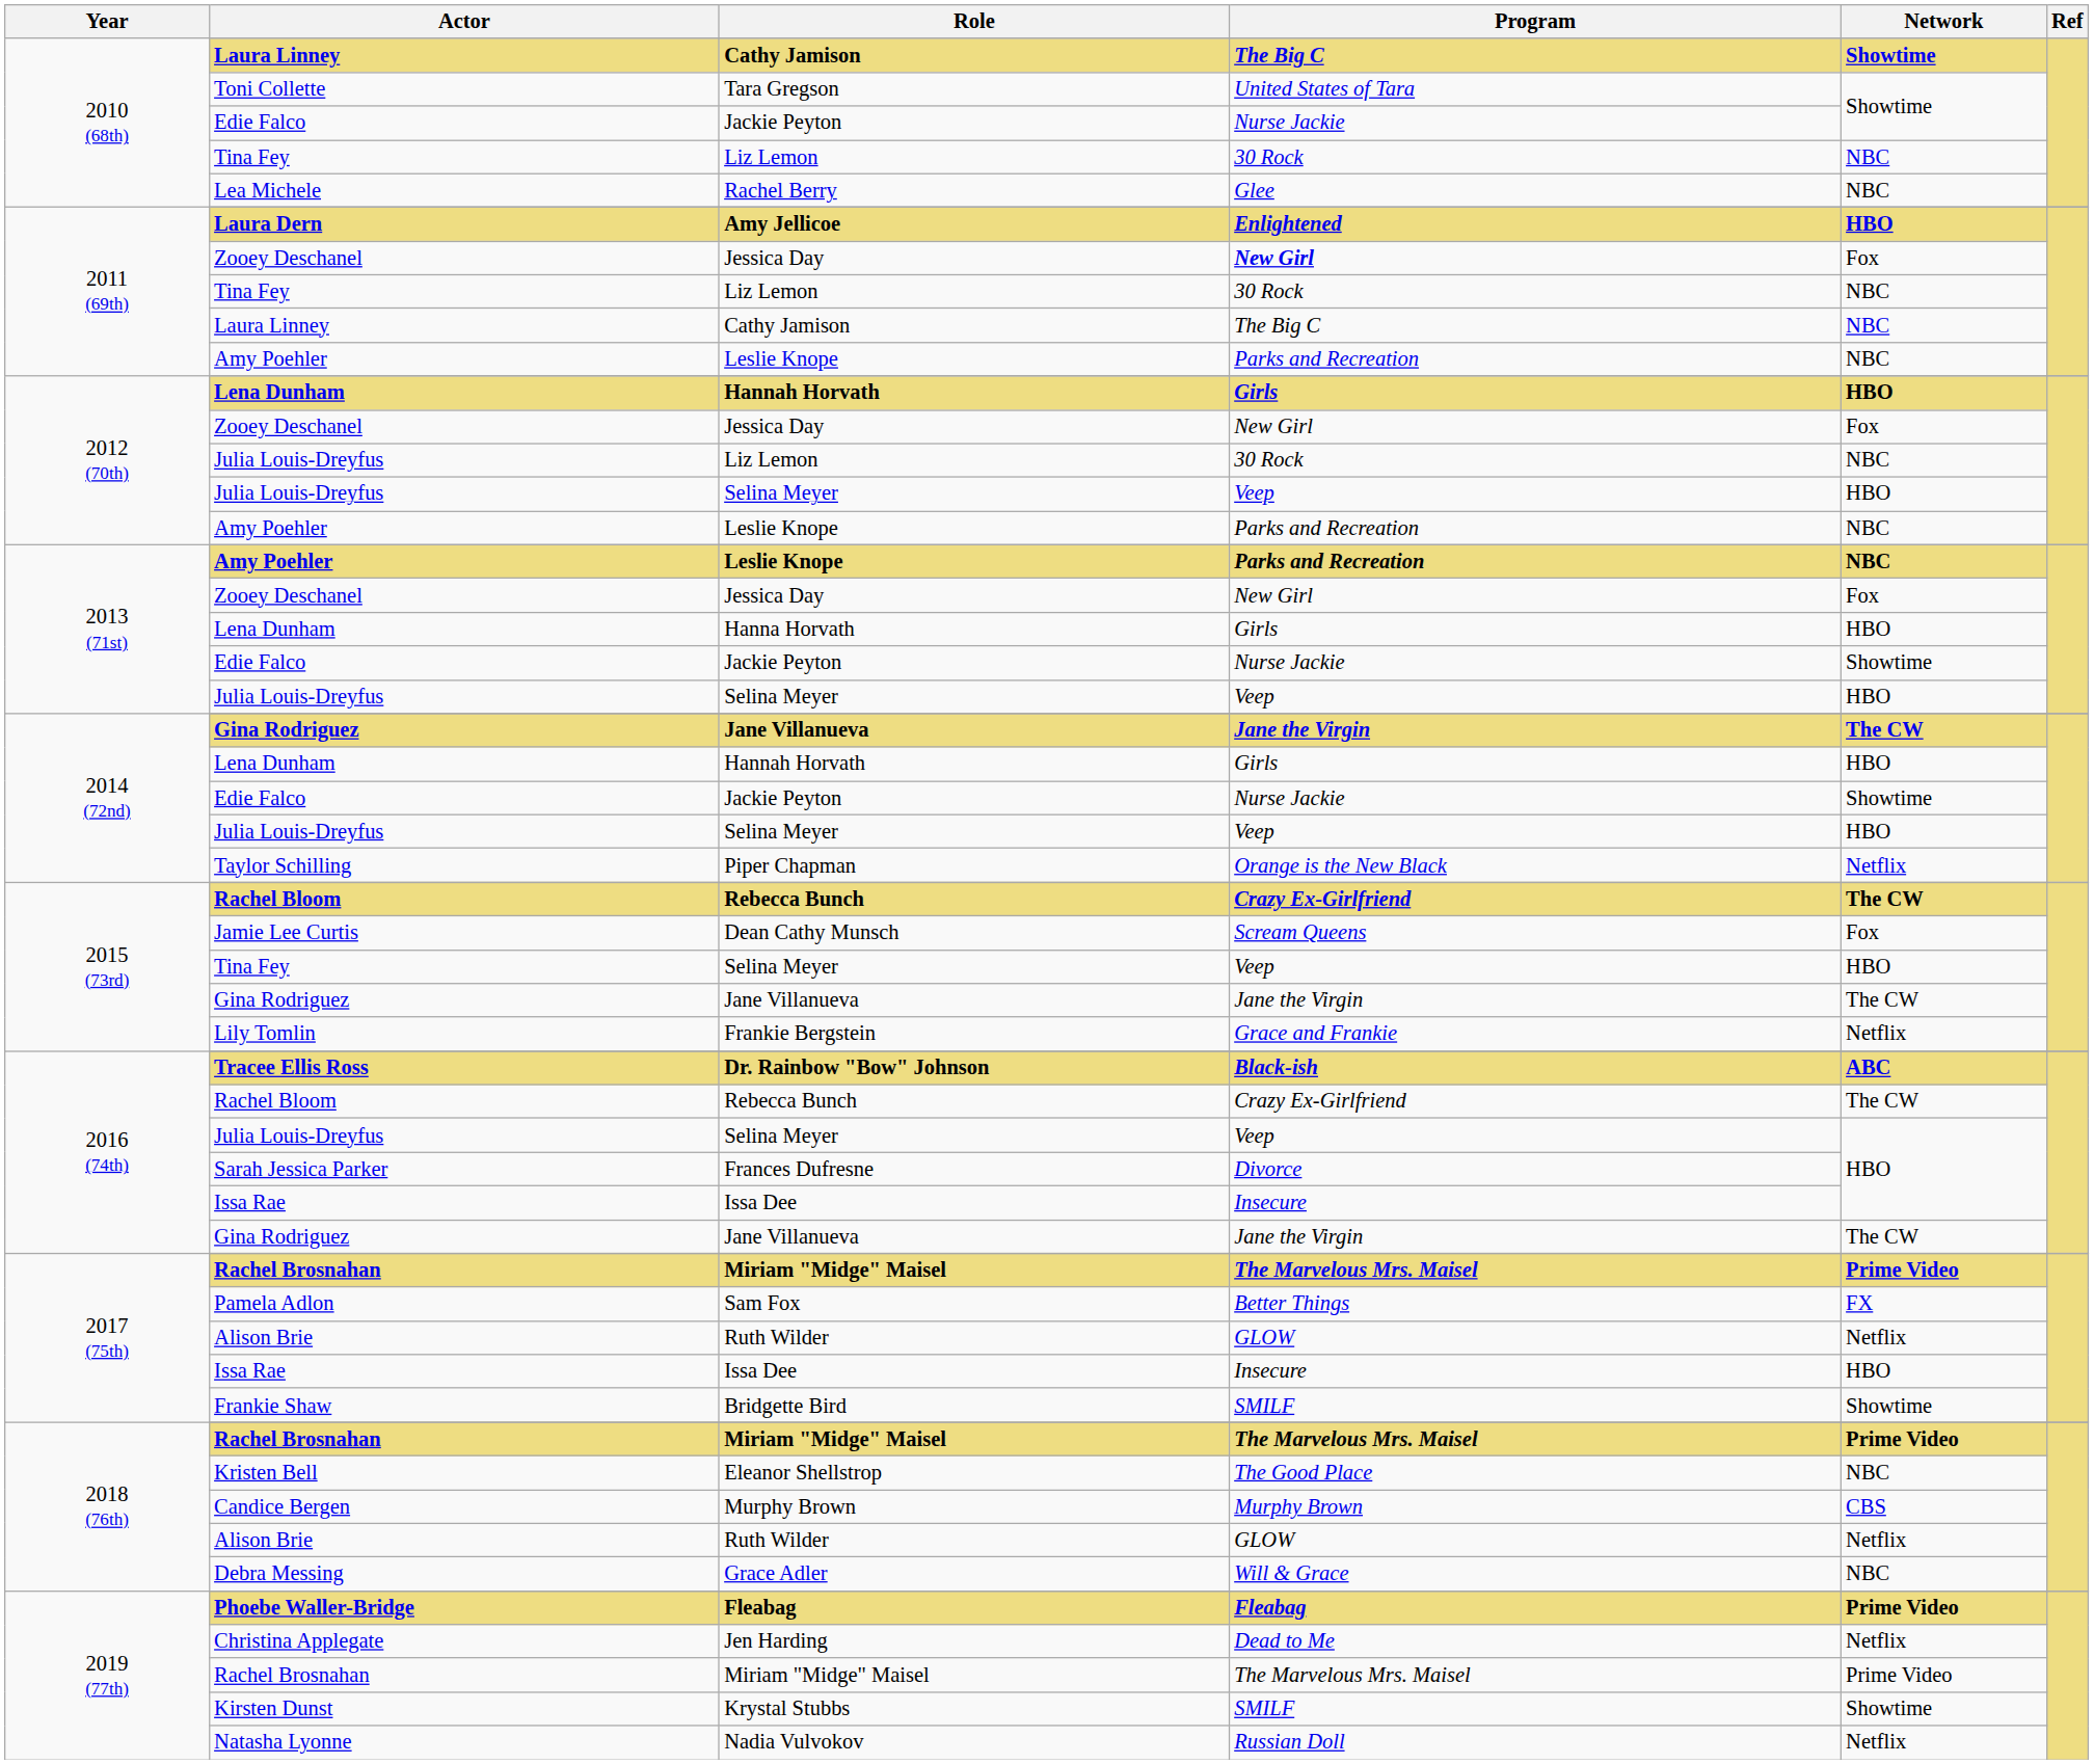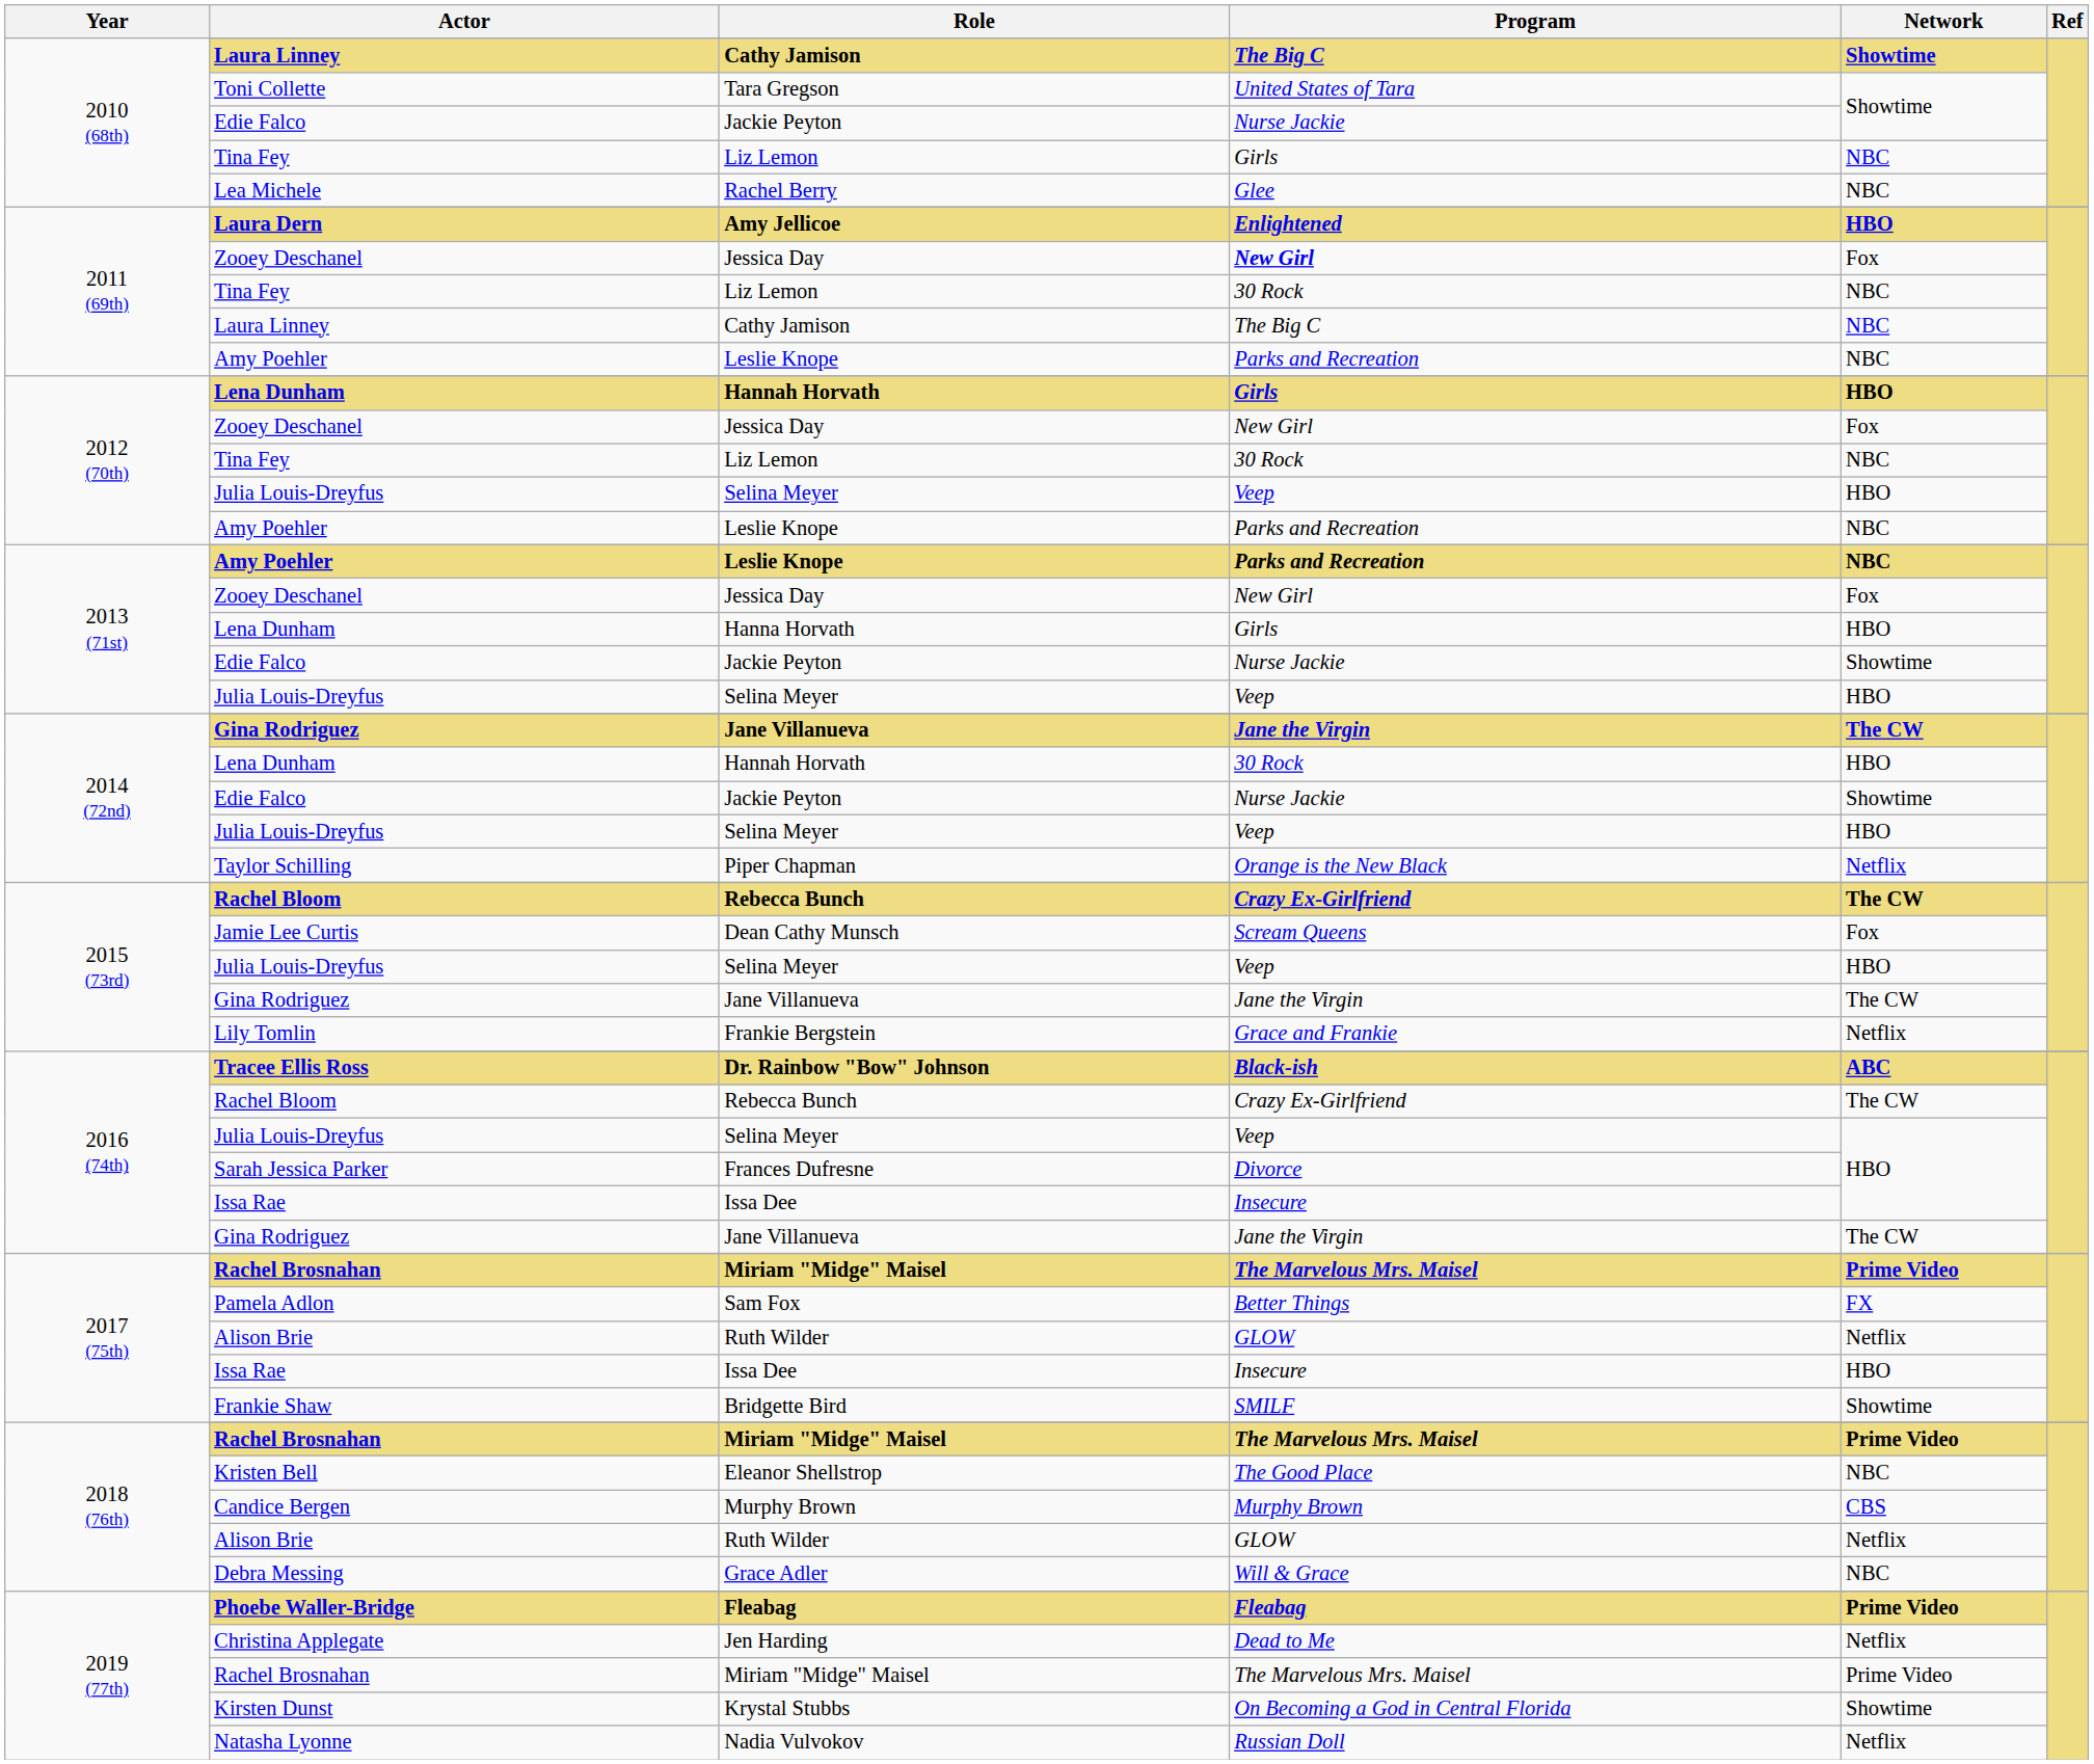2010 (68th) / Liz Lemon | Program: 30 Rock -> Girls
2012 (70th) / Liz Lemon | Actor: Julia Louis-Dreyfus -> Tina Fey
2014 (72nd) / Hannah Horvath | Program: Girls -> 30 Rock
2015 (73rd) / Selina Meyer | Actor: Tina Fey -> Julia Louis-Dreyfus
Krystal Stubbs | Program: SMILF -> On Becoming a God in Central Florida
